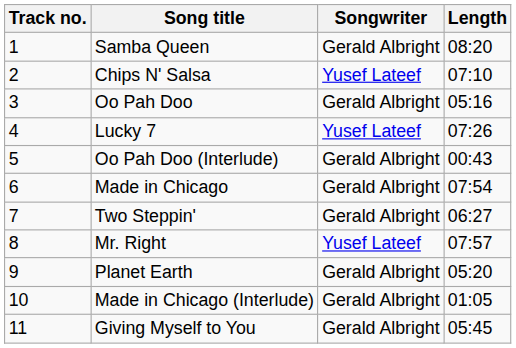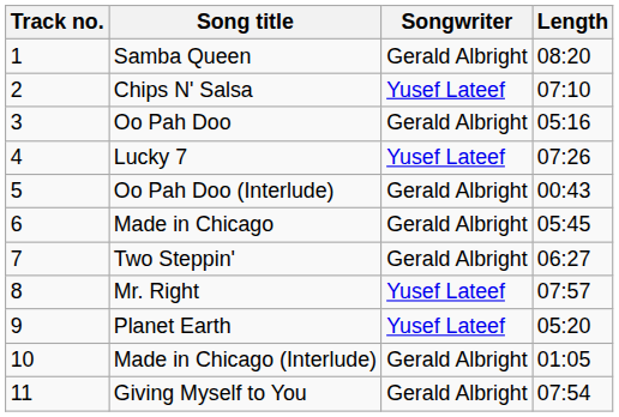Made in Chicago | Length: 07:54 -> 05:45
Planet Earth | Songwriter: Gerald Albright -> Yusef Lateef
Giving Myself to You | Length: 05:45 -> 07:54
